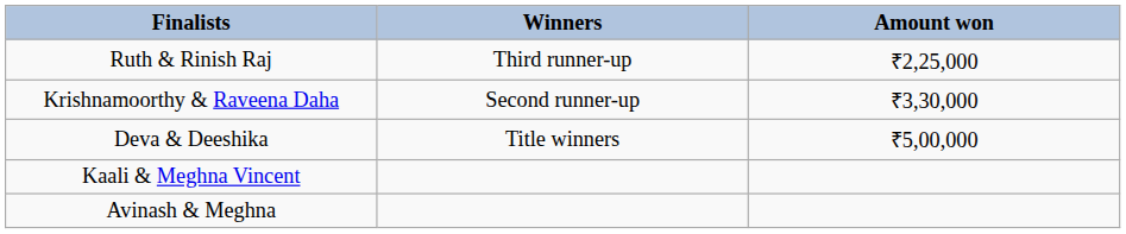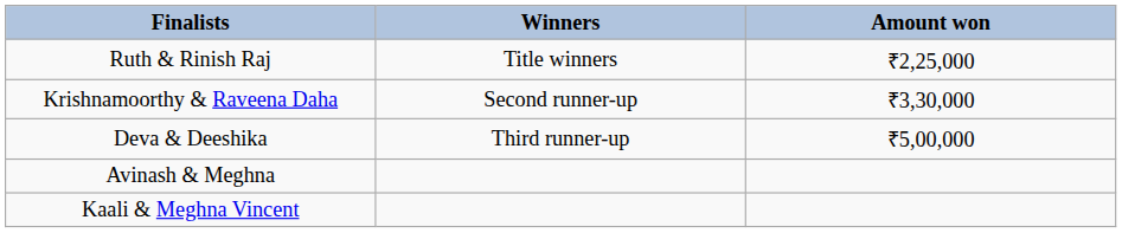Ruth & Rinish Raj | Winners: Third runner-up -> Title winners
Deva & Deeshika | Winners: Title winners -> Third runner-up
rows swapped: Kaali & Meghna Vincent <-> Avinash & Meghna
